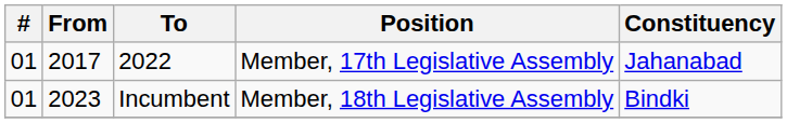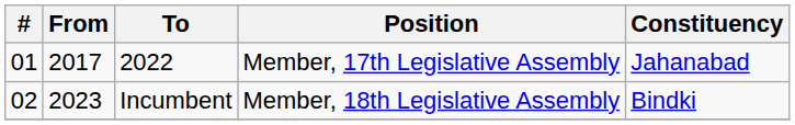Incumbent | #: 01 -> 02
